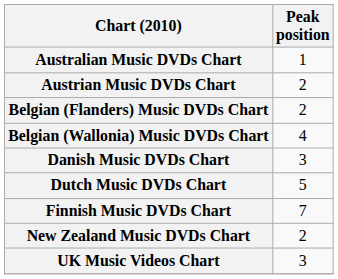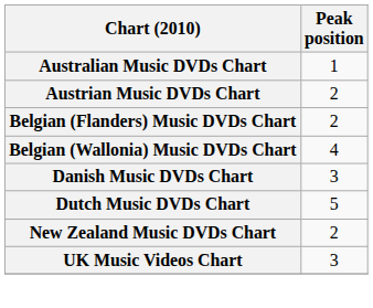- row: Finnish Music DVDs Chart | 7
